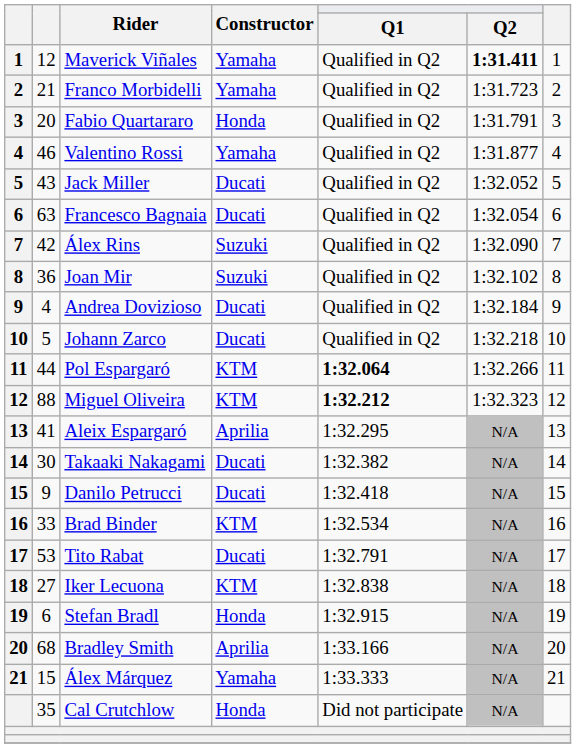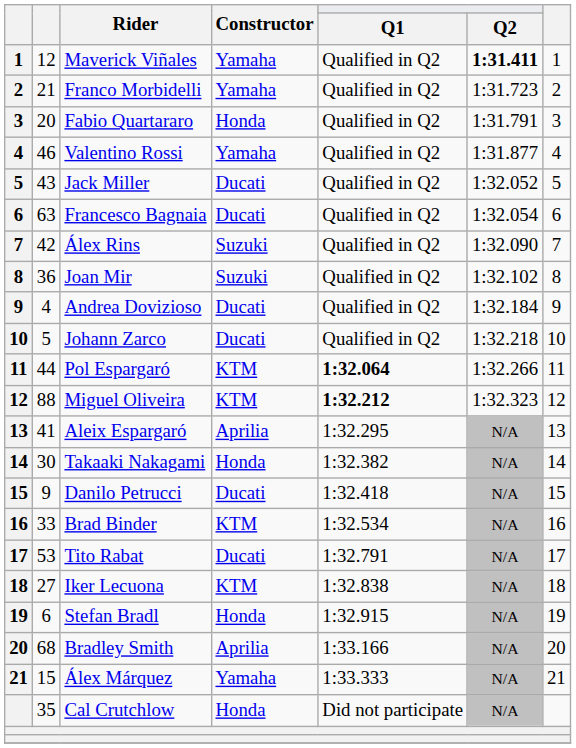Takaaki Nakagami | Constructor: Ducati -> Honda
